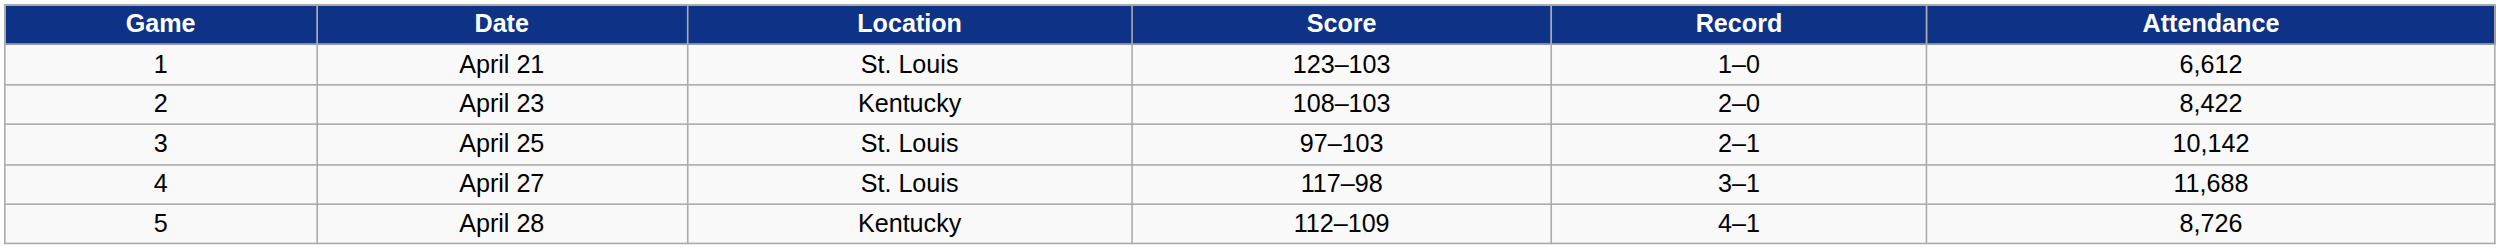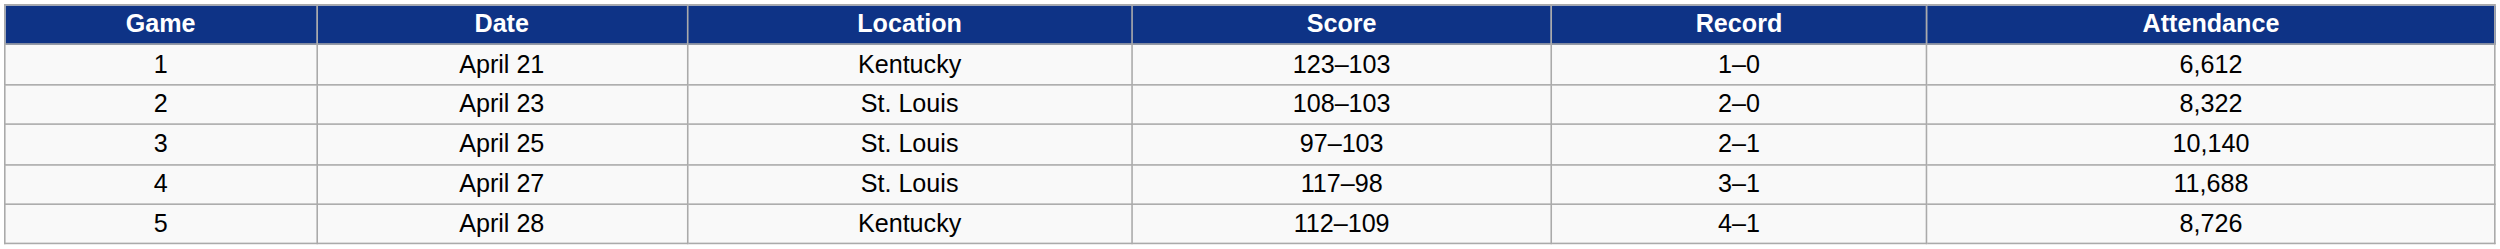April 21 | Location: St. Louis -> Kentucky
April 23 | Location: Kentucky -> St. Louis
April 23 | Attendance: 8,422 -> 8,322
April 25 | Attendance: 10,142 -> 10,140
